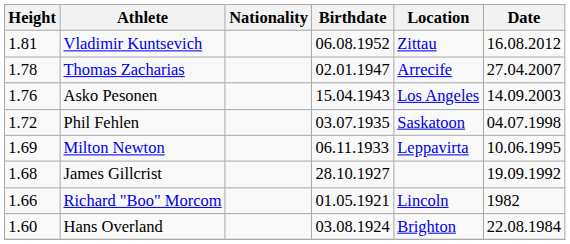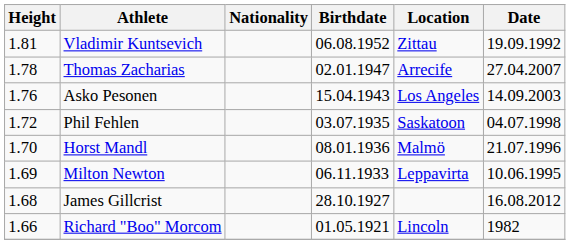Vladimir Kuntsevich | Date: 16.08.2012 -> 19.09.1992
+ row: 1.70 | Horst Mandl | 08.01.1936 | Malmö | 21.07.1996
James Gillcrist | Date: 19.09.1992 -> 16.08.2012
- row: 1.60 | Hans Overland | 03.08.1924 | Brighton | 22.08.1984
